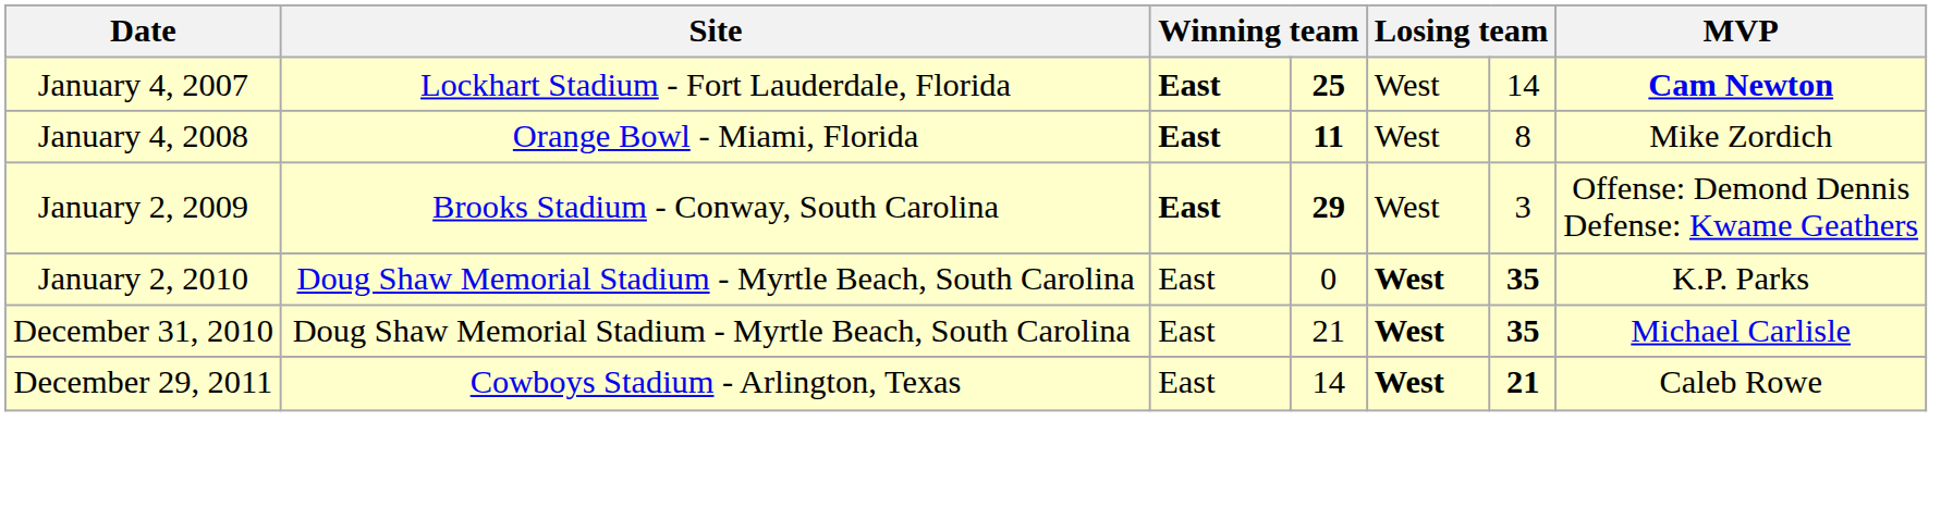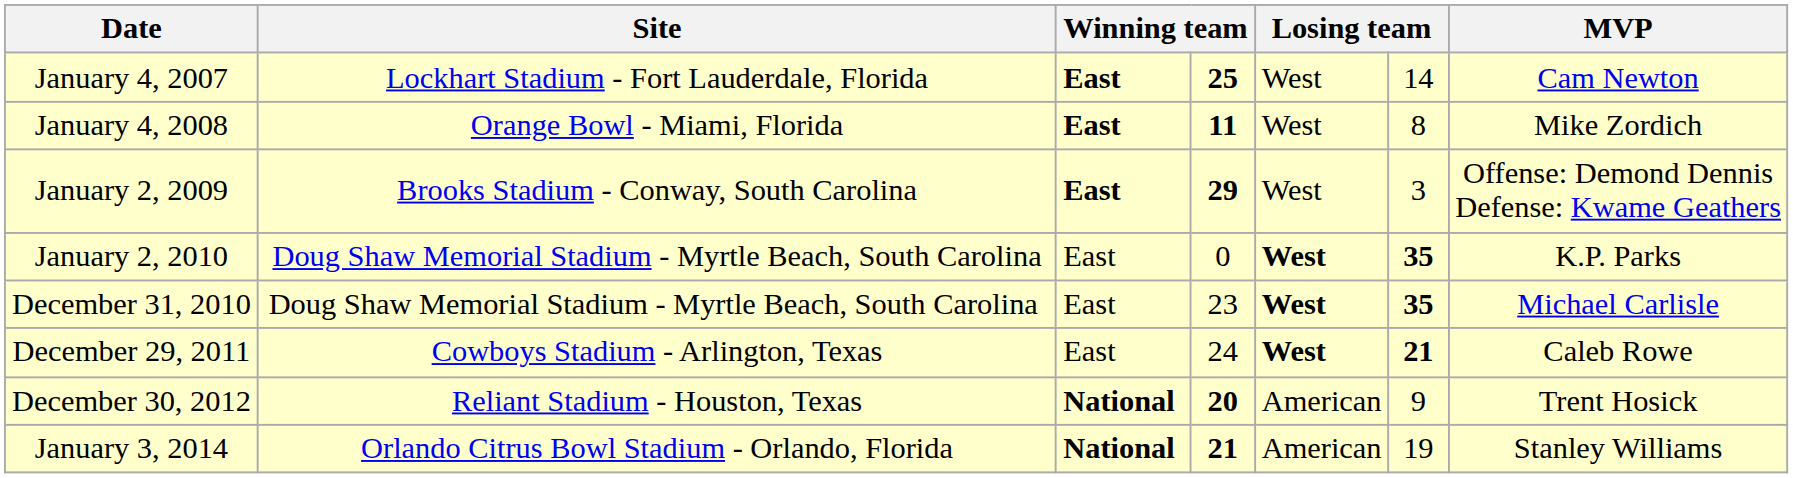January 4, 2007 | MVP: bold -> normal
December 31, 2010 | column 4: 21 -> 23
December 29, 2011 | column 4: 14 -> 24
+ row: December 30, 2012 | Reliant Stadium - Houston, Texas | National | 20 | American | 9 | Trent Hosick
+ row: January 3, 2014 | Orlando Citrus Bowl Stadium - Orlando, Florida | National | 21 | American | 19 | Stanley Williams
